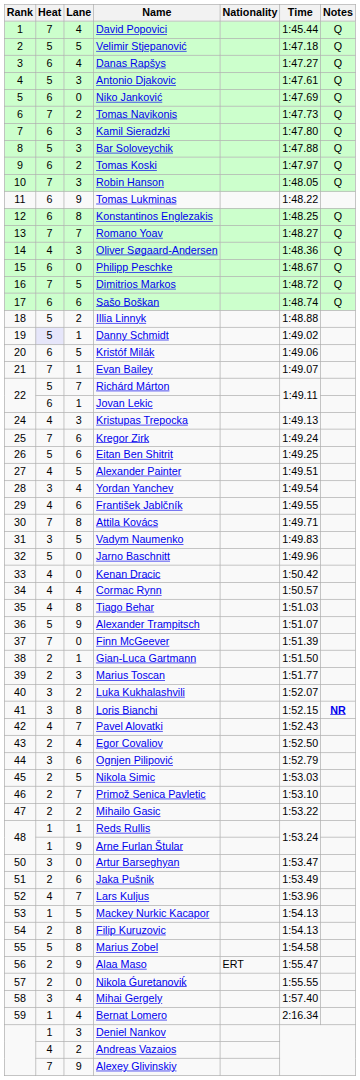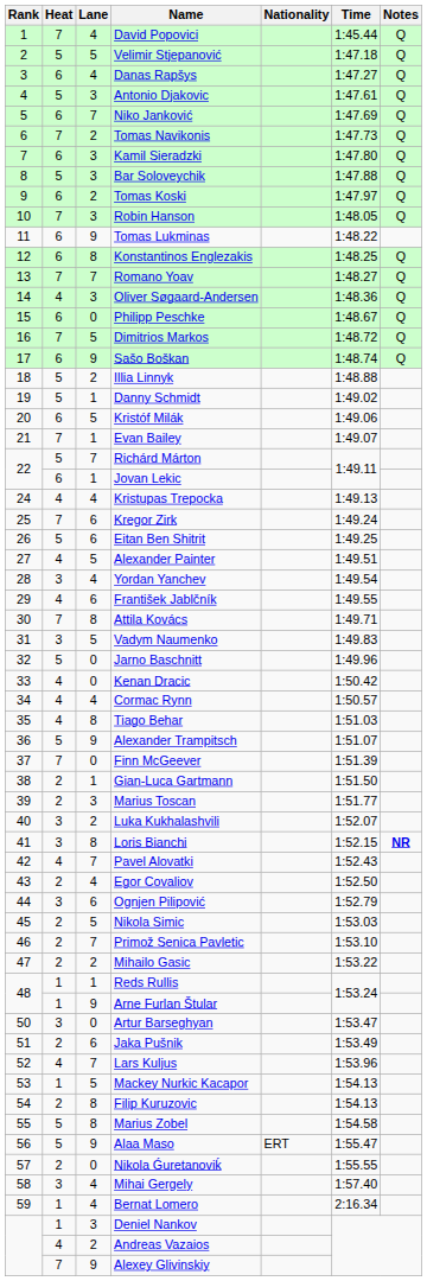Niko Janković | Lane: 0 -> 7
Sašo Boškan | Lane: 6 -> 9
Danny Schmidt | Heat: lavender background -> no background
Kristupas Trepocka | Lane: 3 -> 4
Alaa Maso | Heat: 2 -> 5
